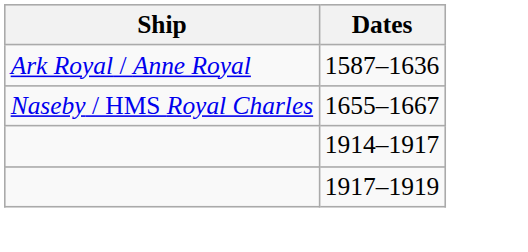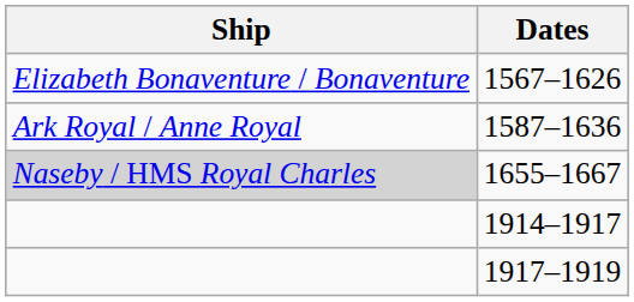+ row: Elizabeth Bonaventure / Bonaventure | 1567–1626
1655–1667 | Ship: no background -> lightgrey background
